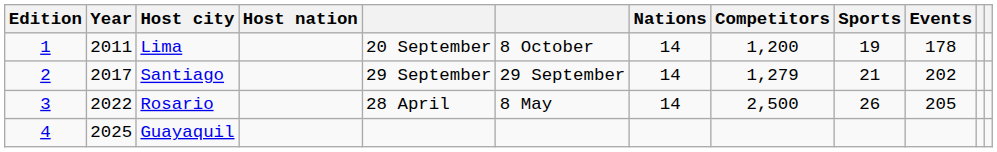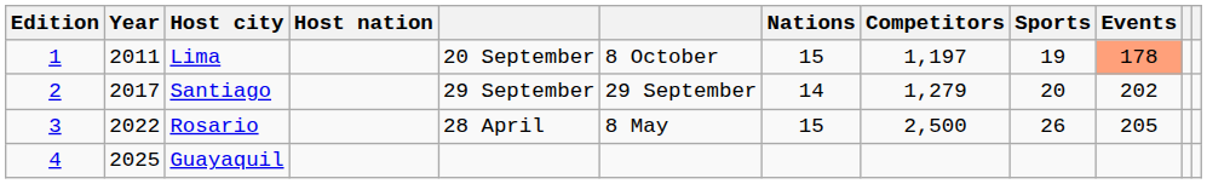Lima | Nations: 14 -> 15
Lima | Competitors: 1,200 -> 1,197
Lima | Events: no background -> lightsalmon background
Santiago | Sports: 21 -> 20
Rosario | Nations: 14 -> 15
